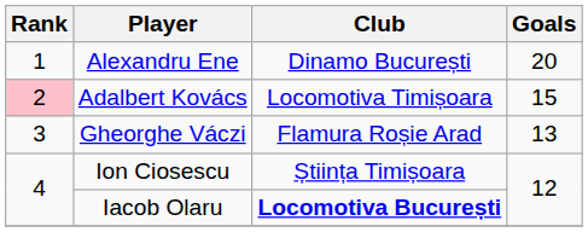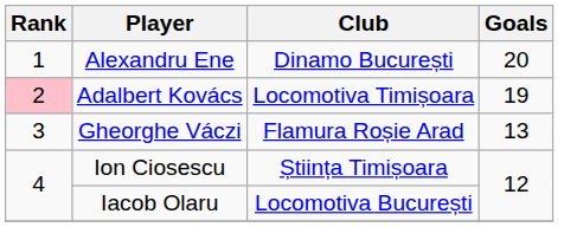Adalbert Kovács | Goals: 15 -> 19
Iacob Olaru | Club: bold -> normal
